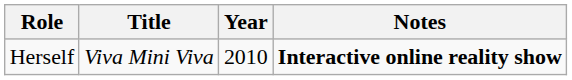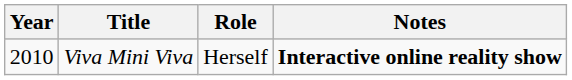columns swapped: Year <-> Role
